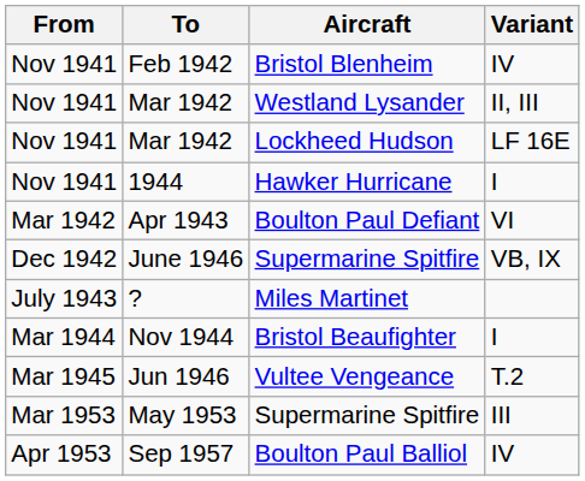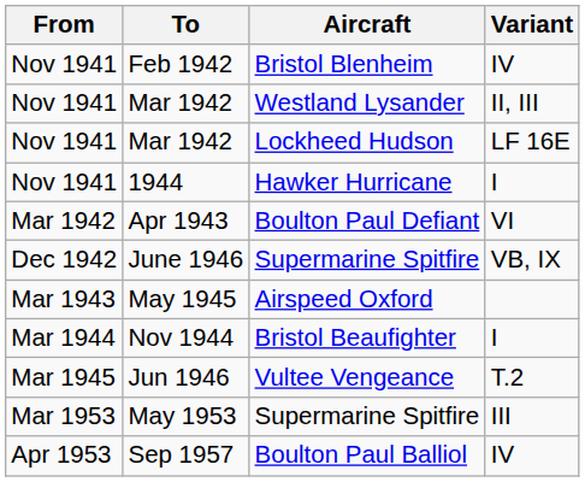+ row: Mar 1943 | May 1945 | Airspeed Oxford
- row: July 1943 | ? | Miles Martinet
